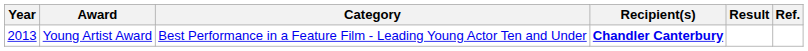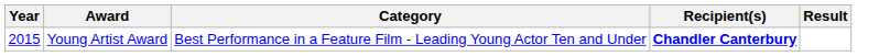- column: Ref.
Young Artist Award | Year: 2013 -> 2015
